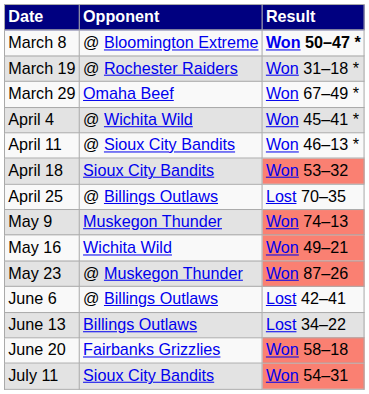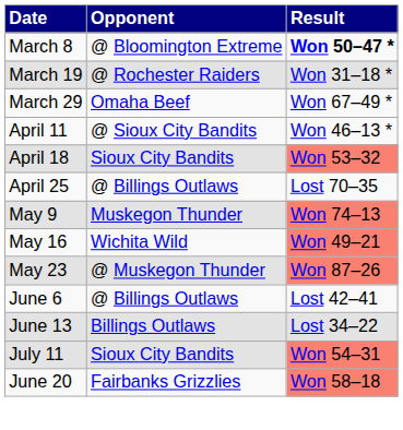- row: April 4 | @ Wichita Wild | Won 45–41 *
rows swapped: June 20 <-> July 11
